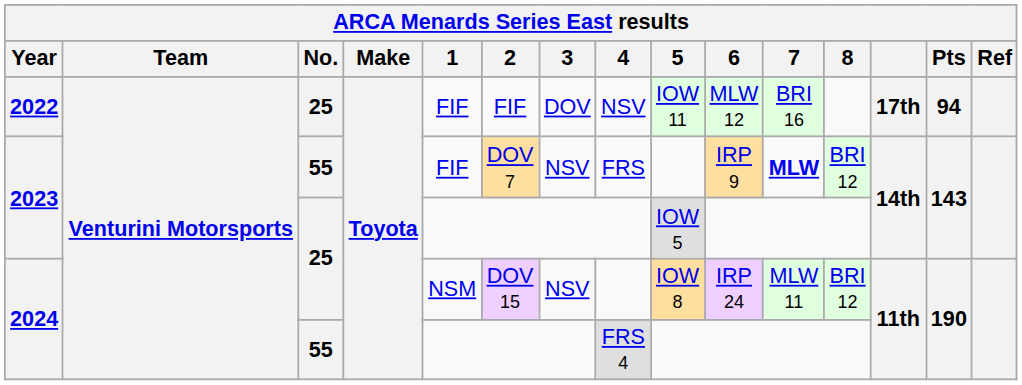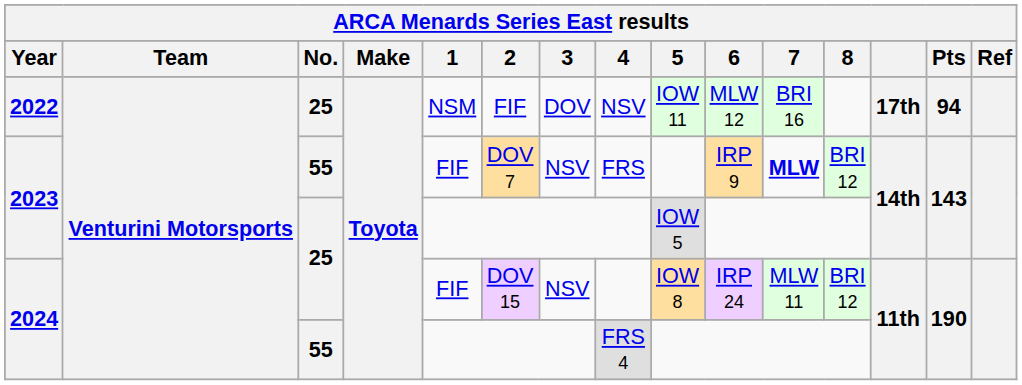2022 | 1: FIF -> NSM
2024 / 25 | 1: NSM -> FIF
